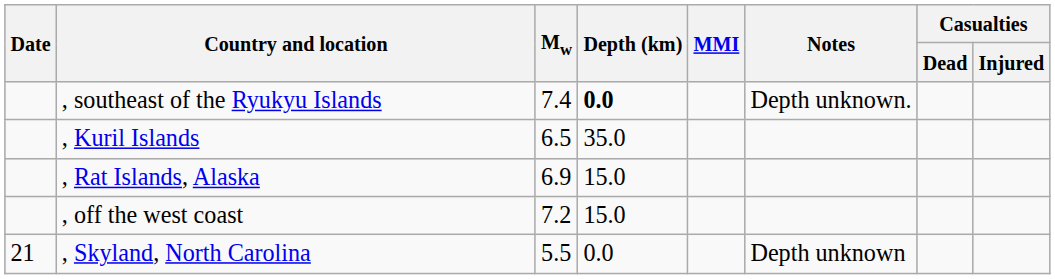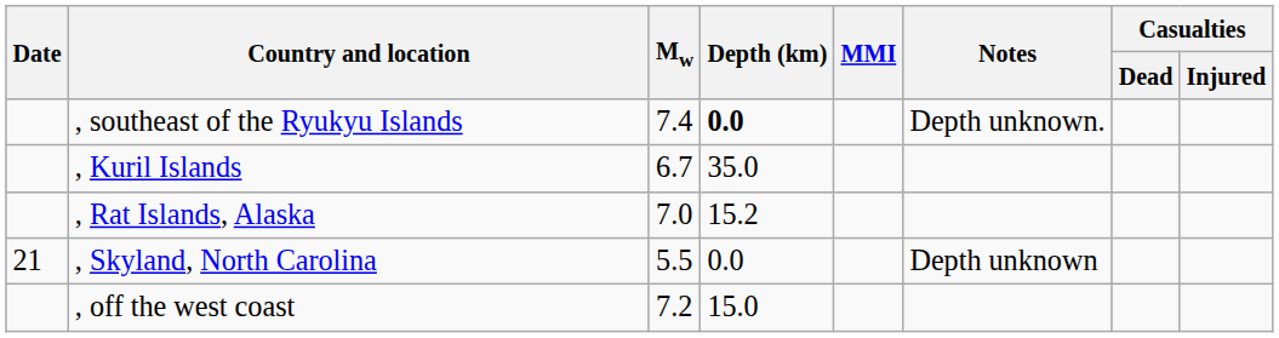, Kuril Islands | Mw: 6.5 -> 6.7
, Rat Islands, Alaska | Mw: 6.9 -> 7.0
, Rat Islands, Alaska | Depth (km): 15.0 -> 15.2
rows swapped: , off the west coast <-> , Skyland, North Carolina
